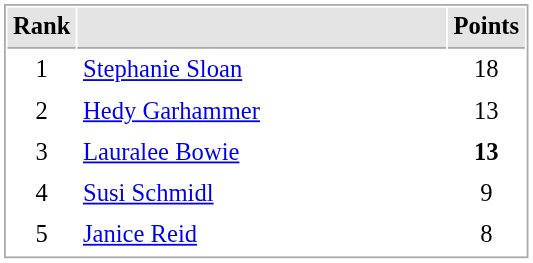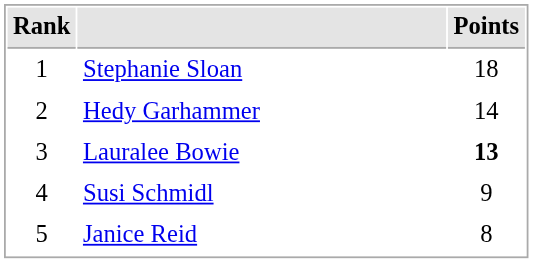Hedy Garhammer | Points: 13 -> 14
